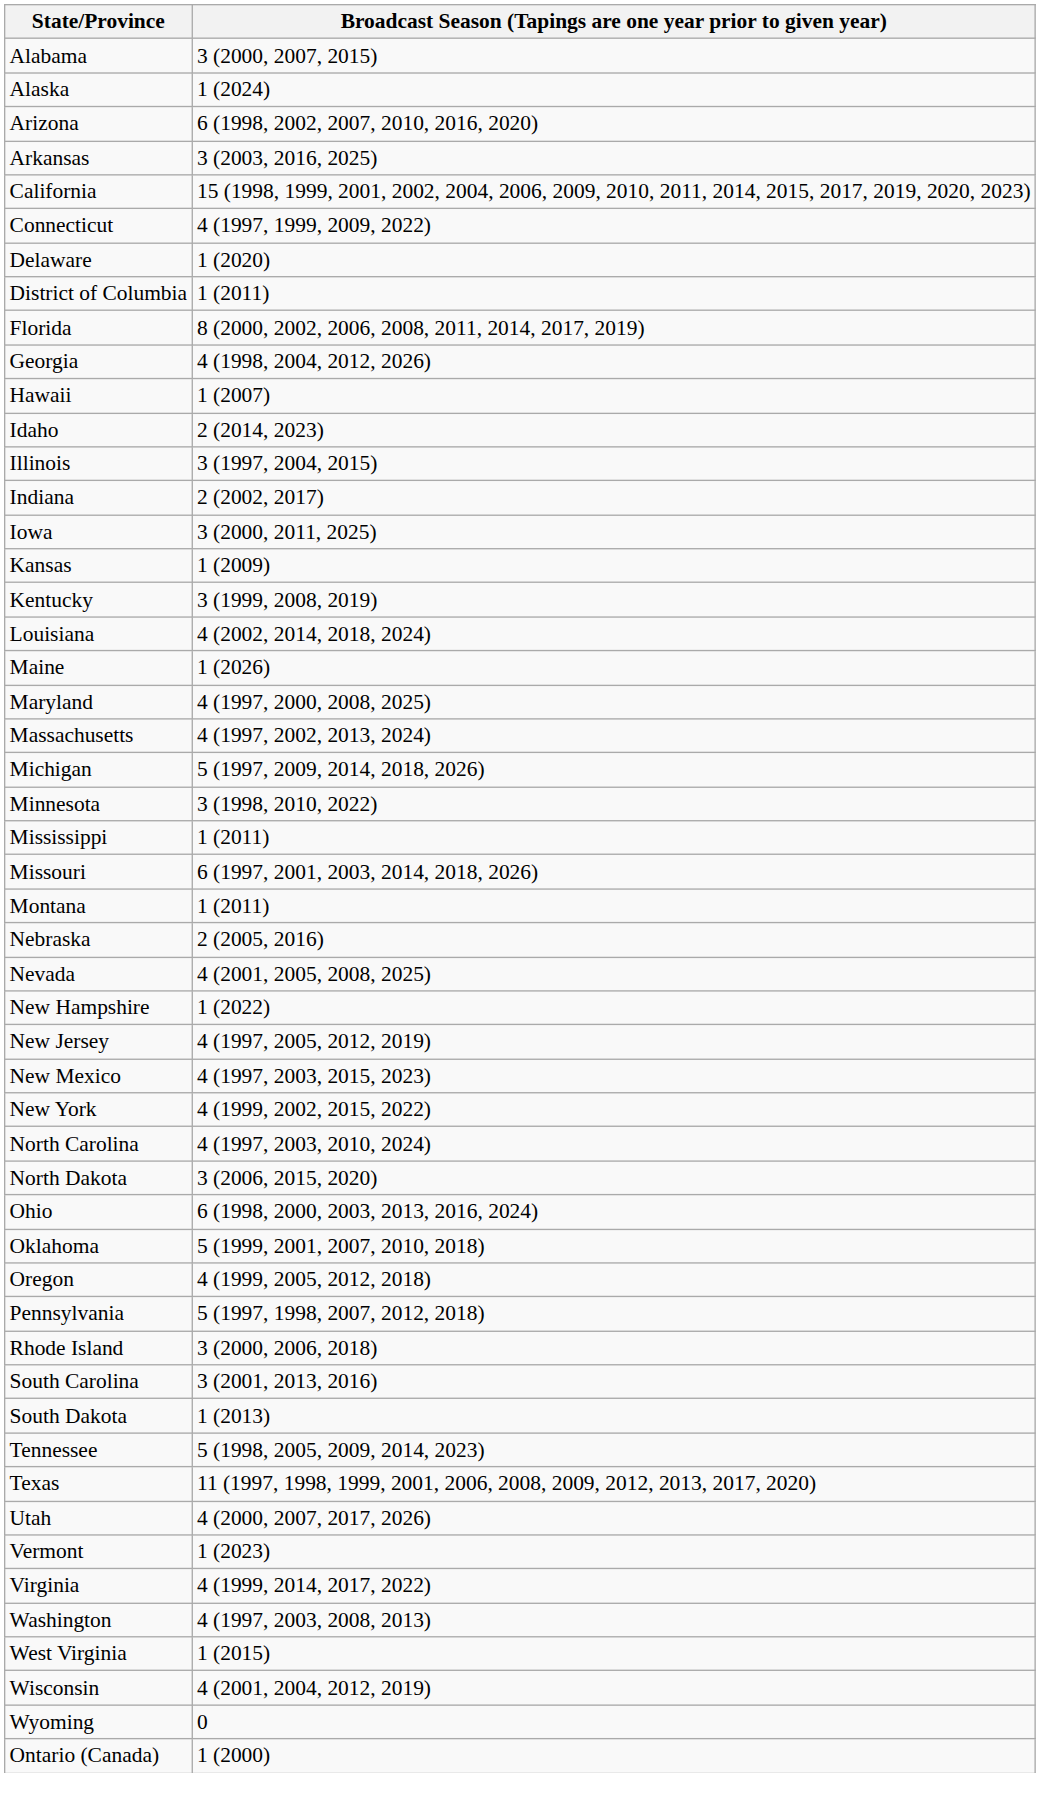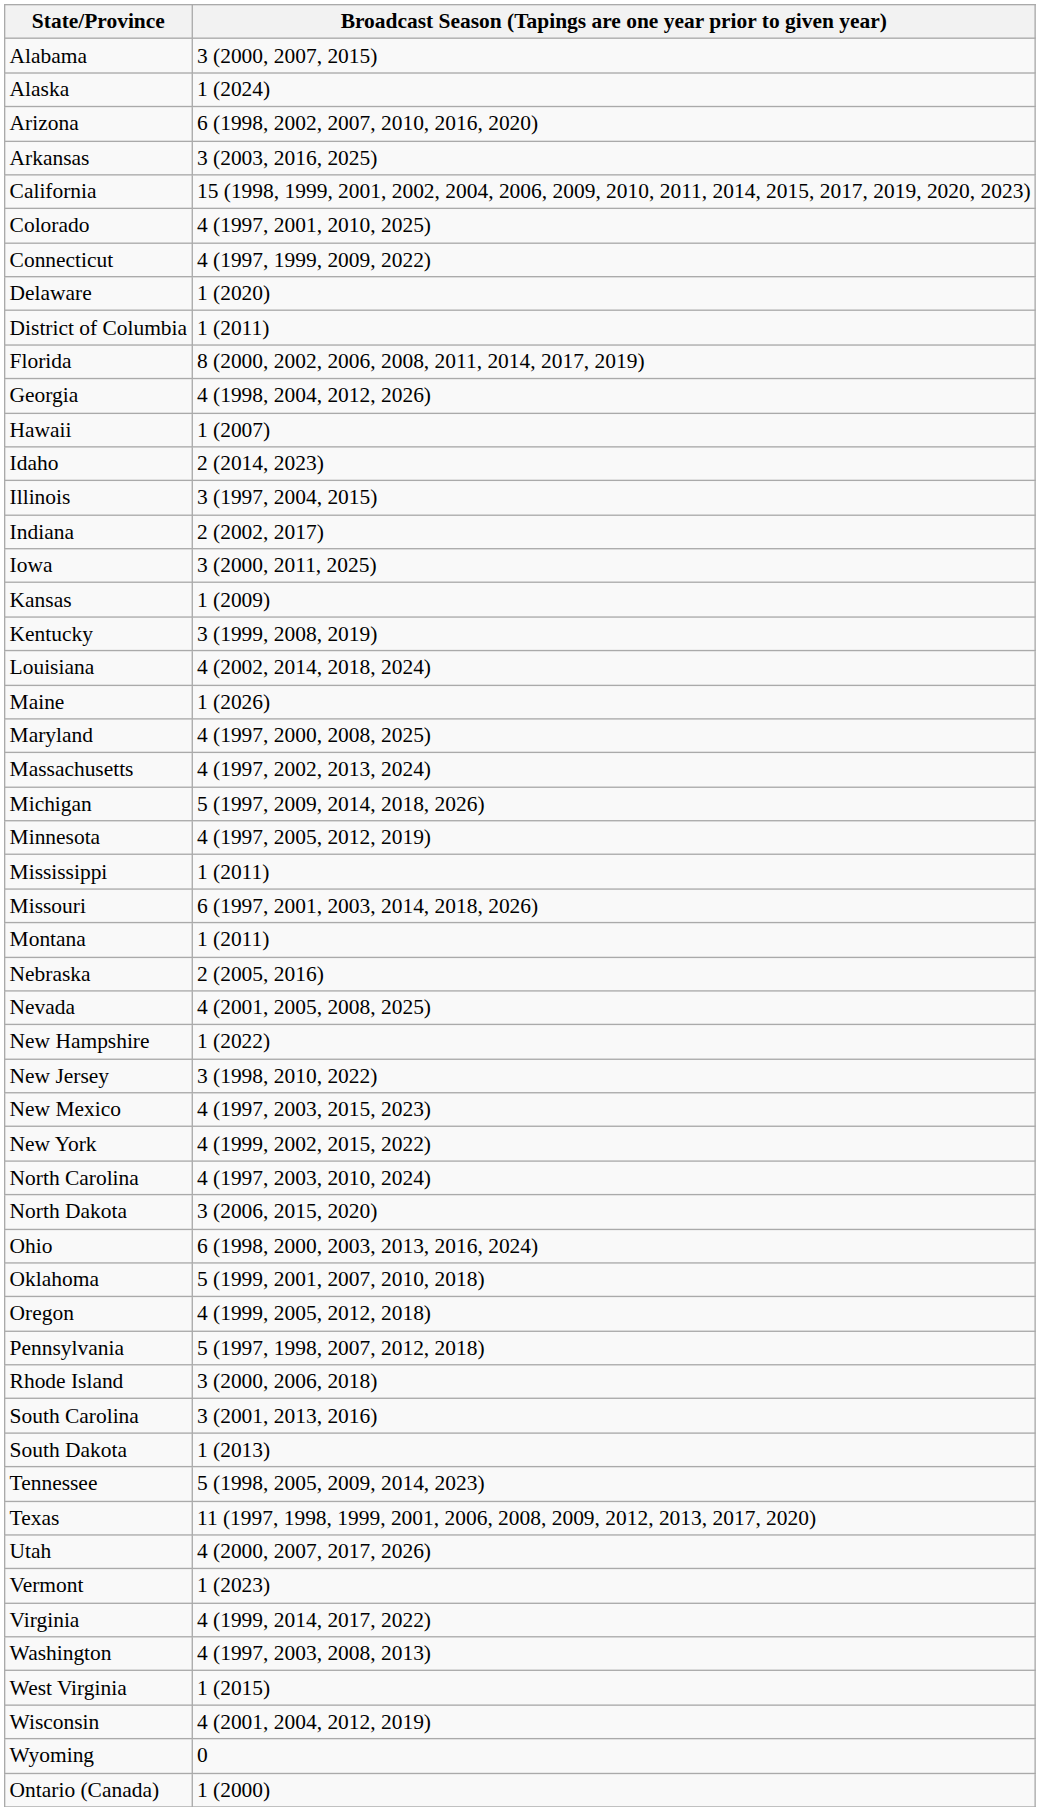+ row: Colorado | 4 (1997, 2001, 2010, 2025)
Minnesota | Broadcast Season (Tapings are one year prior to given year): 3 (1998, 2010, 2022) -> 4 (1997, 2005, 2012, 2019)
New Jersey | Broadcast Season (Tapings are one year prior to given year): 4 (1997, 2005, 2012, 2019) -> 3 (1998, 2010, 2022)
